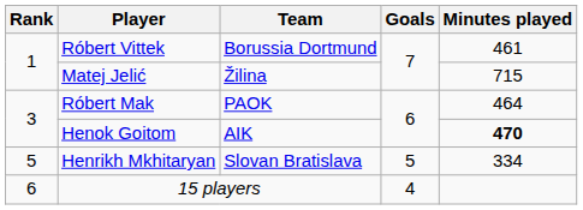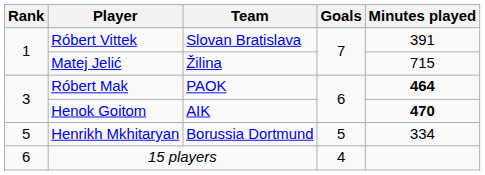Róbert Vittek | Team: Borussia Dortmund -> Slovan Bratislava
Róbert Vittek | Minutes played: 461 -> 391
Róbert Mak | Minutes played: normal -> bold
Henrikh Mkhitaryan | Team: Slovan Bratislava -> Borussia Dortmund
